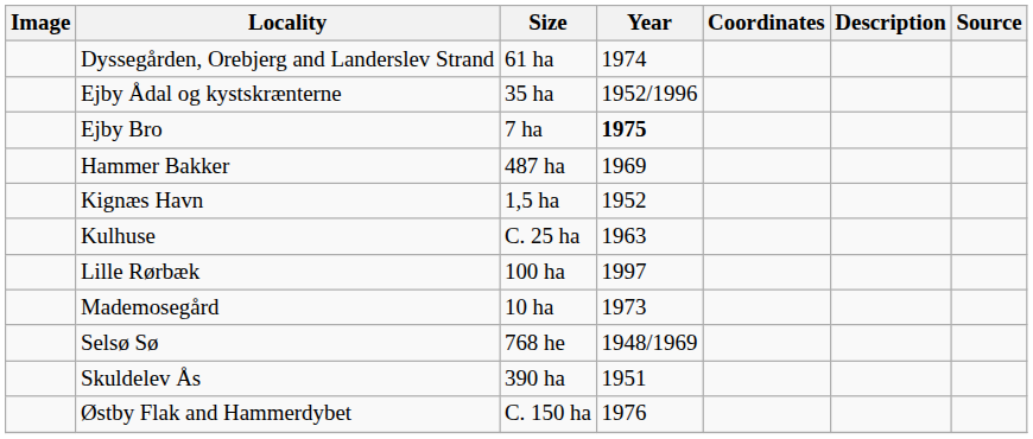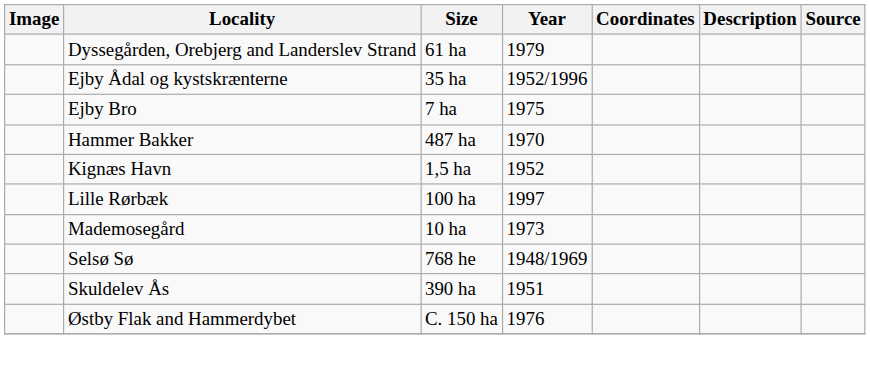Dyssegården, Orebjerg and Landerslev Strand | Year: 1974 -> 1979
Ejby Bro | Year: bold -> normal
Hammer Bakker | Year: 1969 -> 1970
- row: Kulhuse | C. 25 ha | 1963
